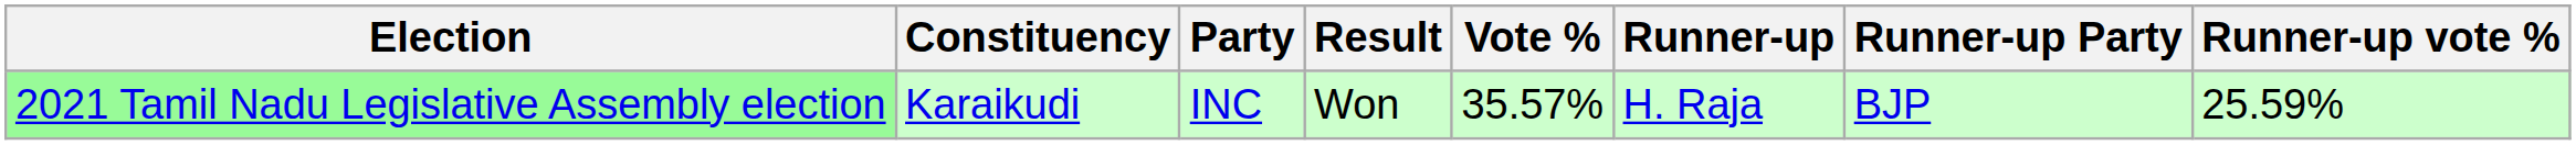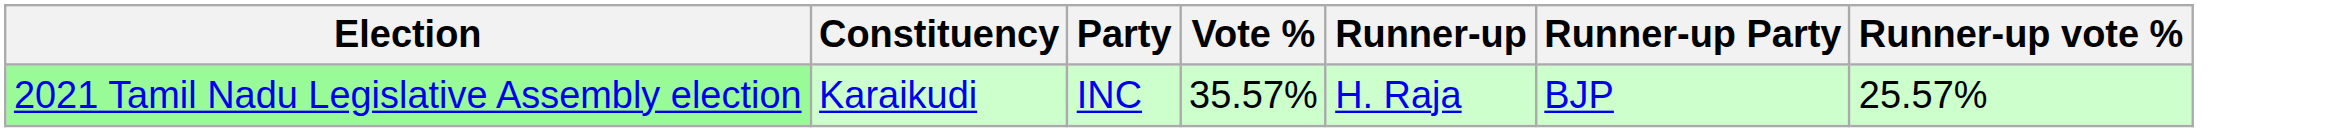- column: Result | Won
2021 Tamil Nadu Legislative Assembly election | Runner-up vote %: 25.59% -> 25.57%
